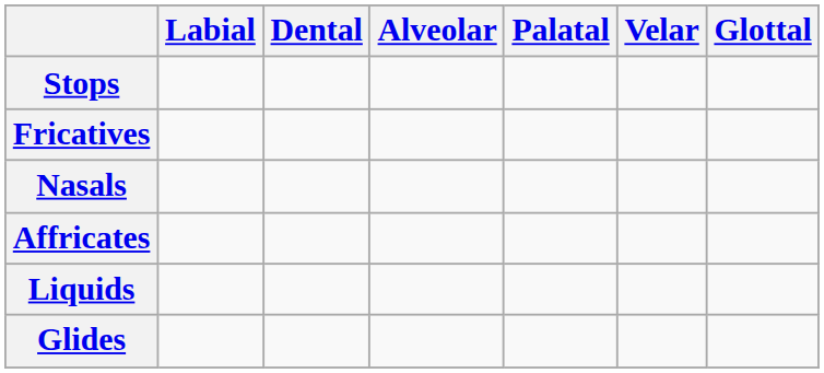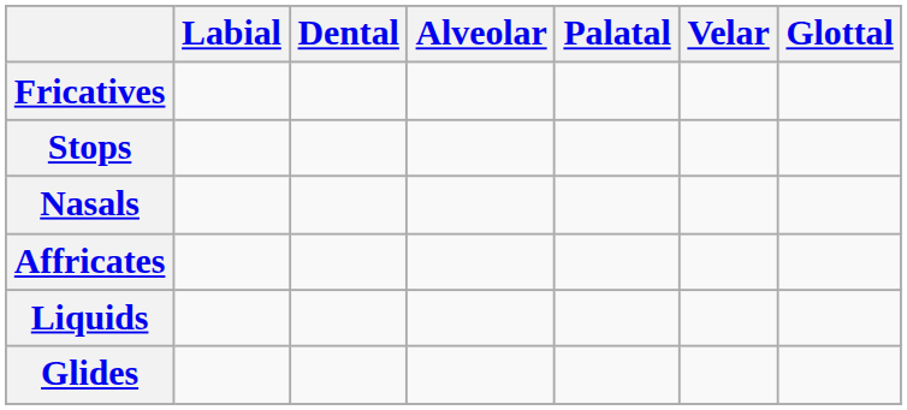rows swapped: Stops <-> Fricatives
